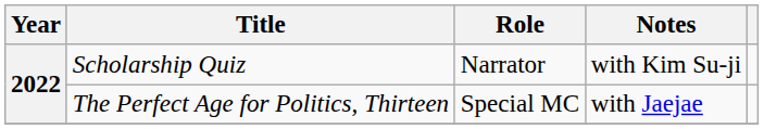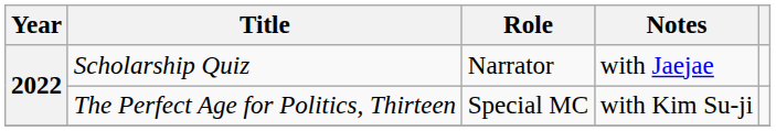Scholarship Quiz | Notes: with Kim Su-ji -> with Jaejae
The Perfect Age for Politics, Thirteen | Notes: with Jaejae -> with Kim Su-ji
